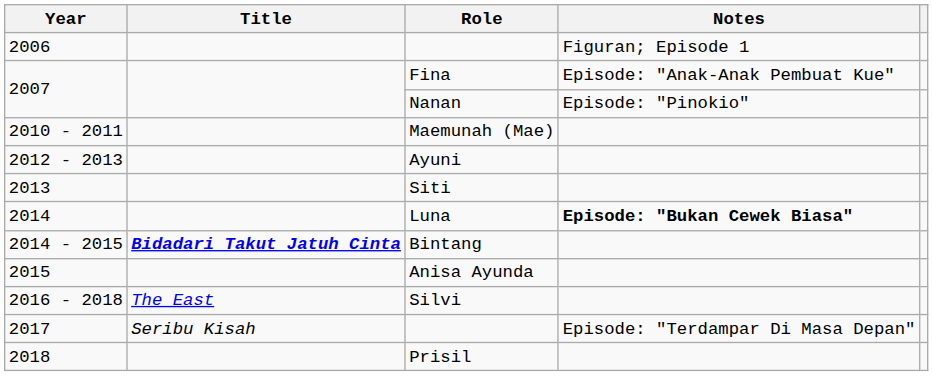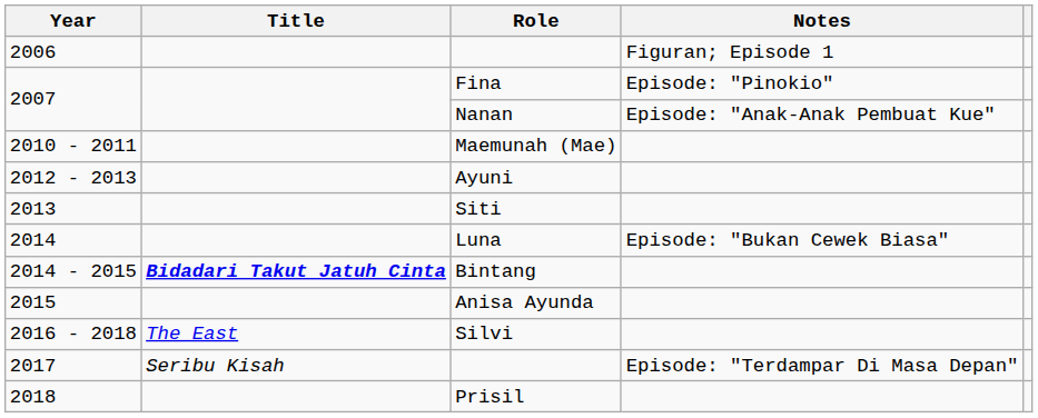Fina | Notes: Episode: "Anak-Anak Pembuat Kue" -> Episode: "Pinokio"
Nanan | Notes: Episode: "Pinokio" -> Episode: "Anak-Anak Pembuat Kue"
Luna | Notes: bold -> normal
